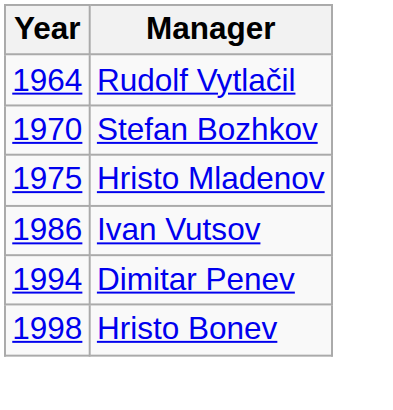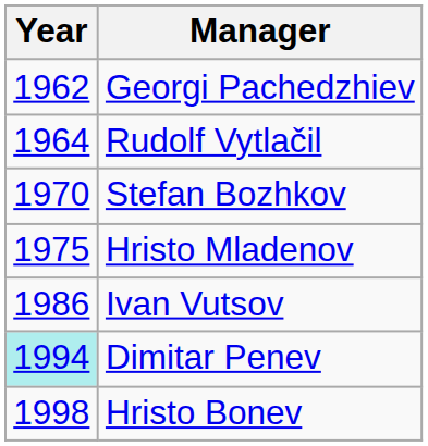+ row: 1962 | Georgi Pachedzhiev
Dimitar Penev | Year: no background -> paleturquoise background
